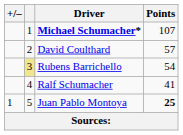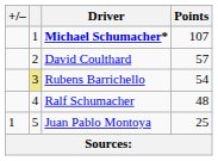Ralf Schumacher | Points: 41 -> 48
Juan Pablo Montoya | Points: bold -> normal
